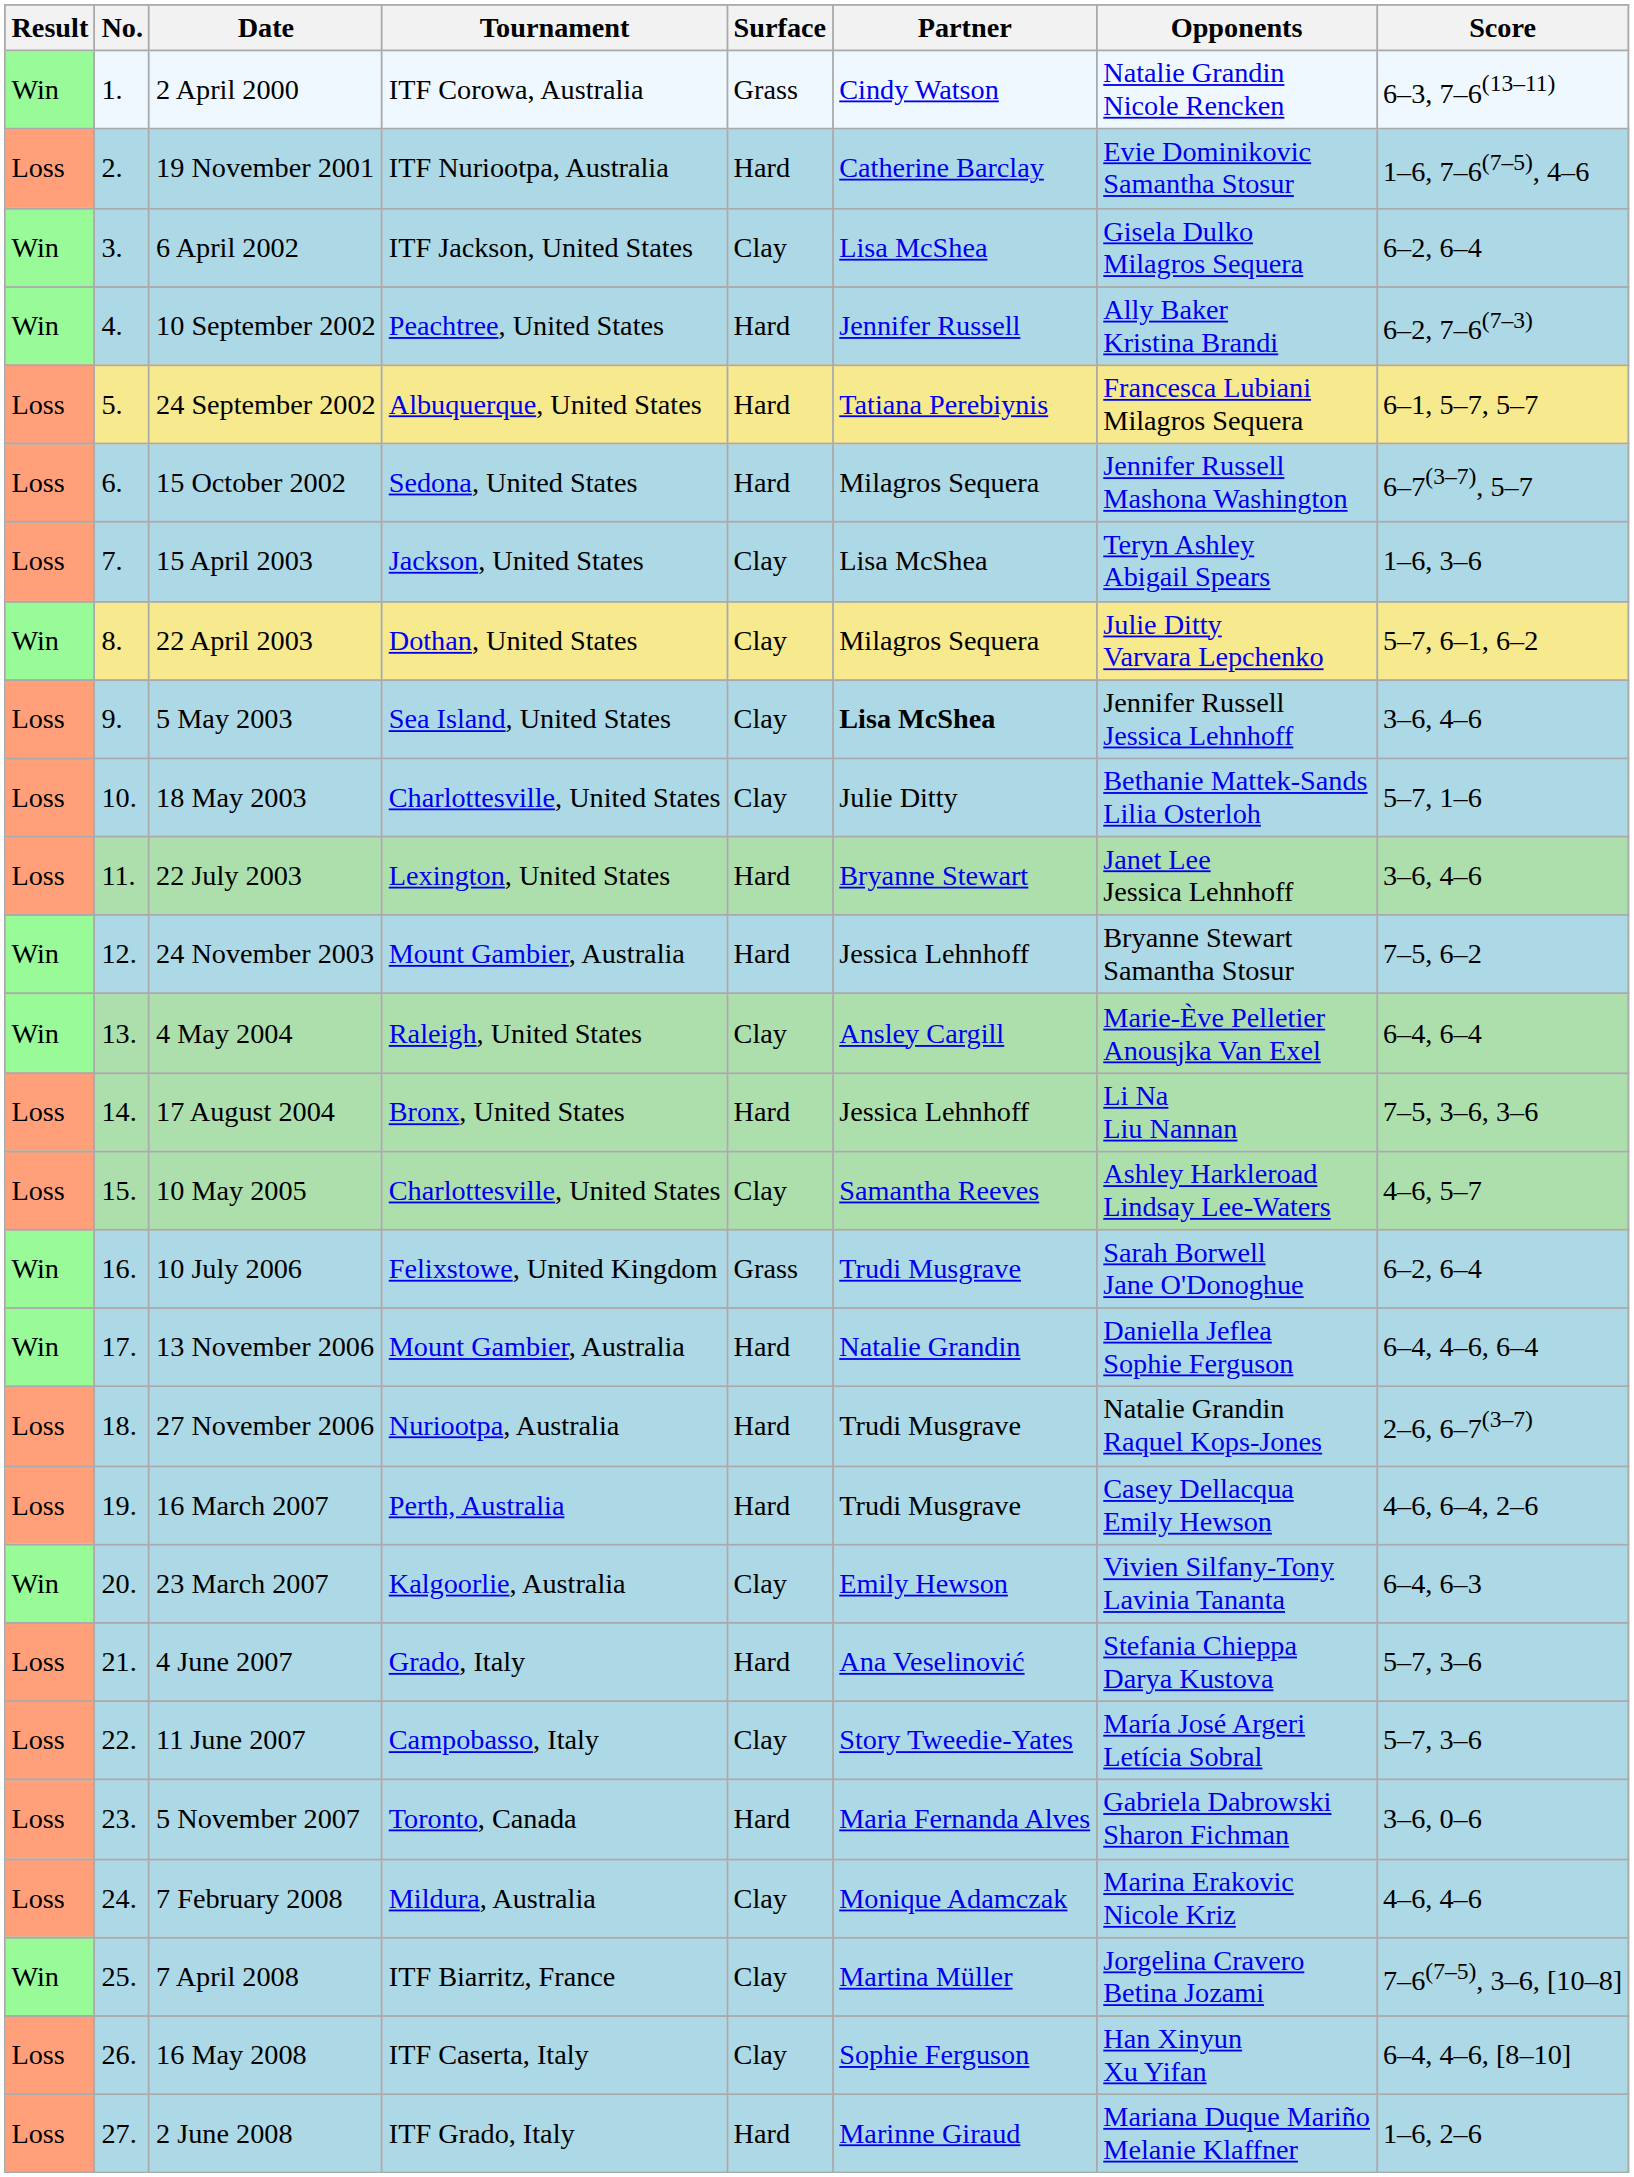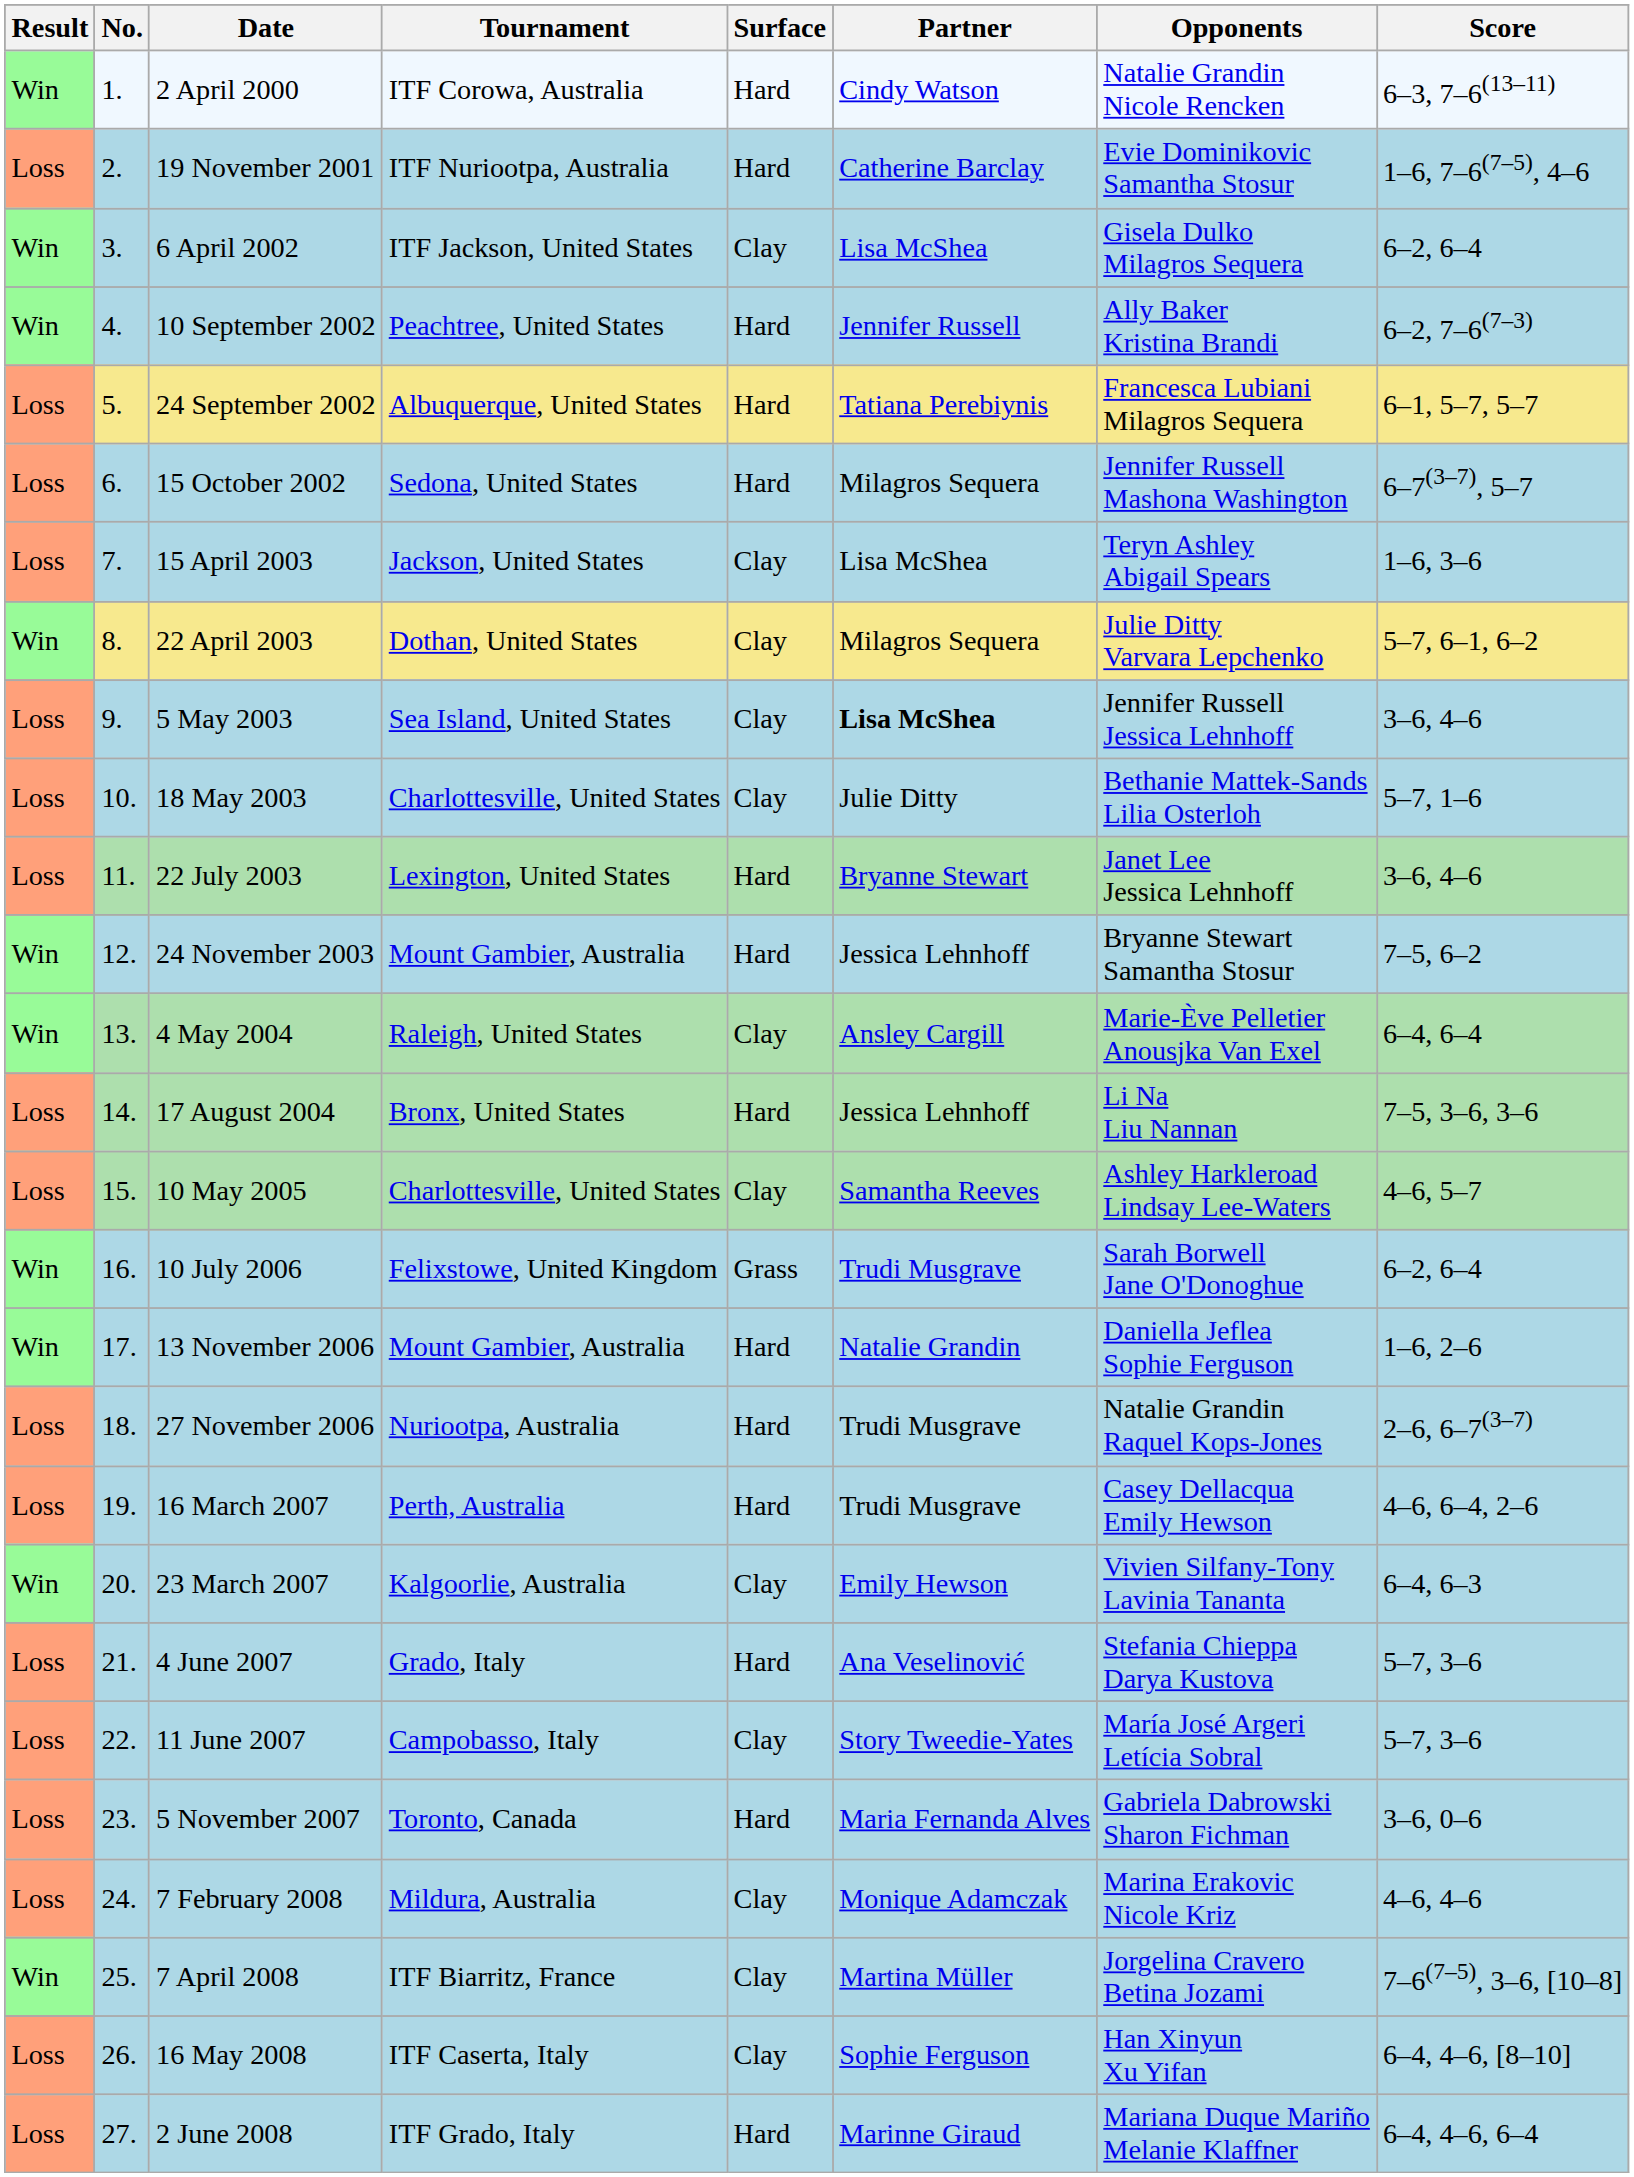2 April 2000 | Surface: Grass -> Hard
13 November 2006 | Score: 6–4, 4–6, 6–4 -> 1–6, 2–6
2 June 2008 | Score: 1–6, 2–6 -> 6–4, 4–6, 6–4
